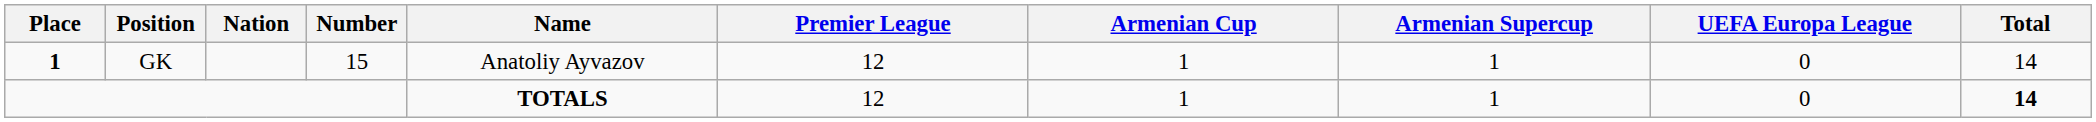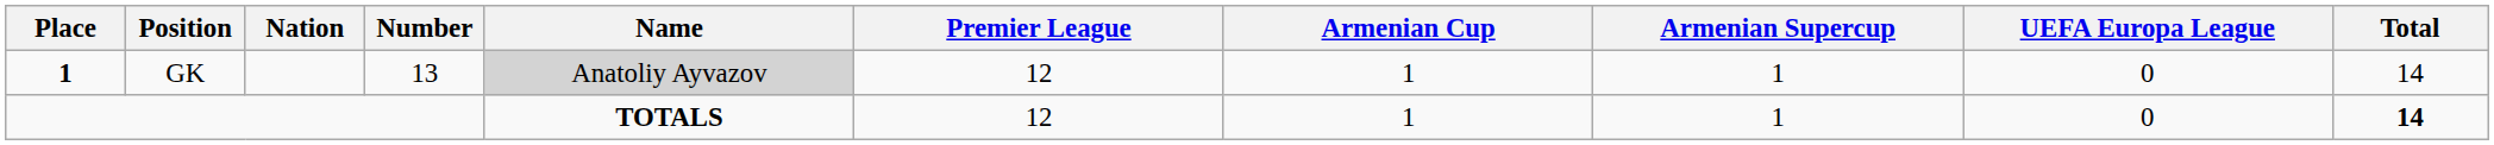GK | Number: 15 -> 13
GK | Name: no background -> lightgrey background
